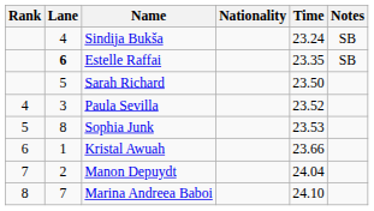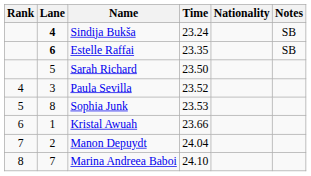columns swapped: Nationality <-> Time
Sindija Bukša | Lane: normal -> bold
